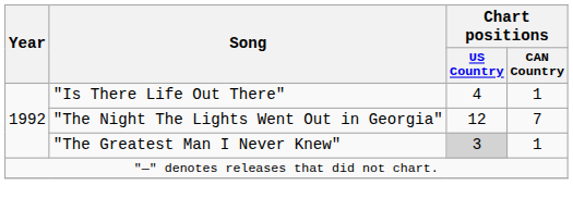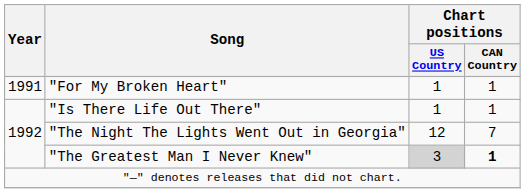+ row: 1991 | "For My Broken Heart" | 1 | 1
"Is There Life Out There" | Chart positions / US Country: 4 -> 1
"The Greatest Man I Never Knew" | Chart positions / CAN Country: normal -> bold
